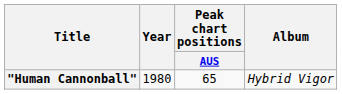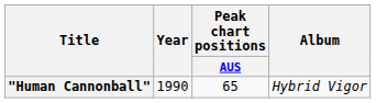"Human Cannonball" | Year: 1980 -> 1990
